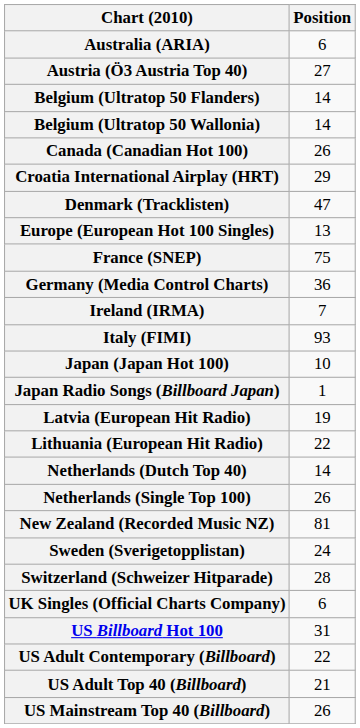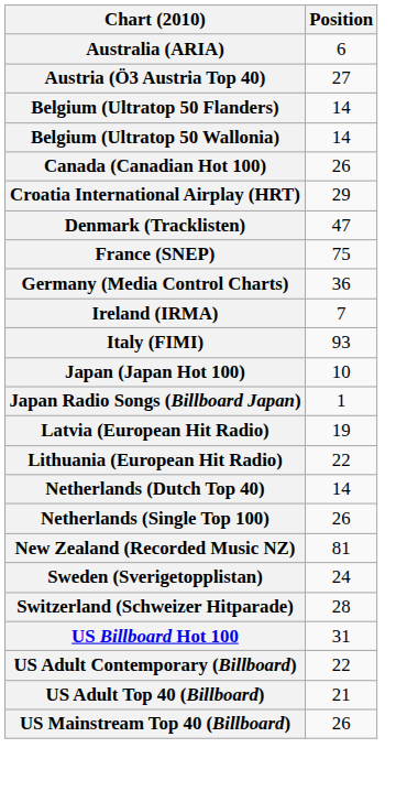- row: Europe (European Hot 100 Singles) | 13
- row: UK Singles (Official Charts Company) | 6
